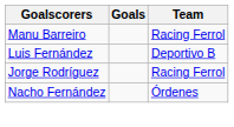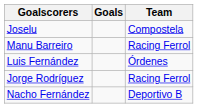+ row: Joselu | Compostela
Luis Fernández | Team: Deportivo B -> Órdenes
Nacho Fernández | Team: Órdenes -> Deportivo B
